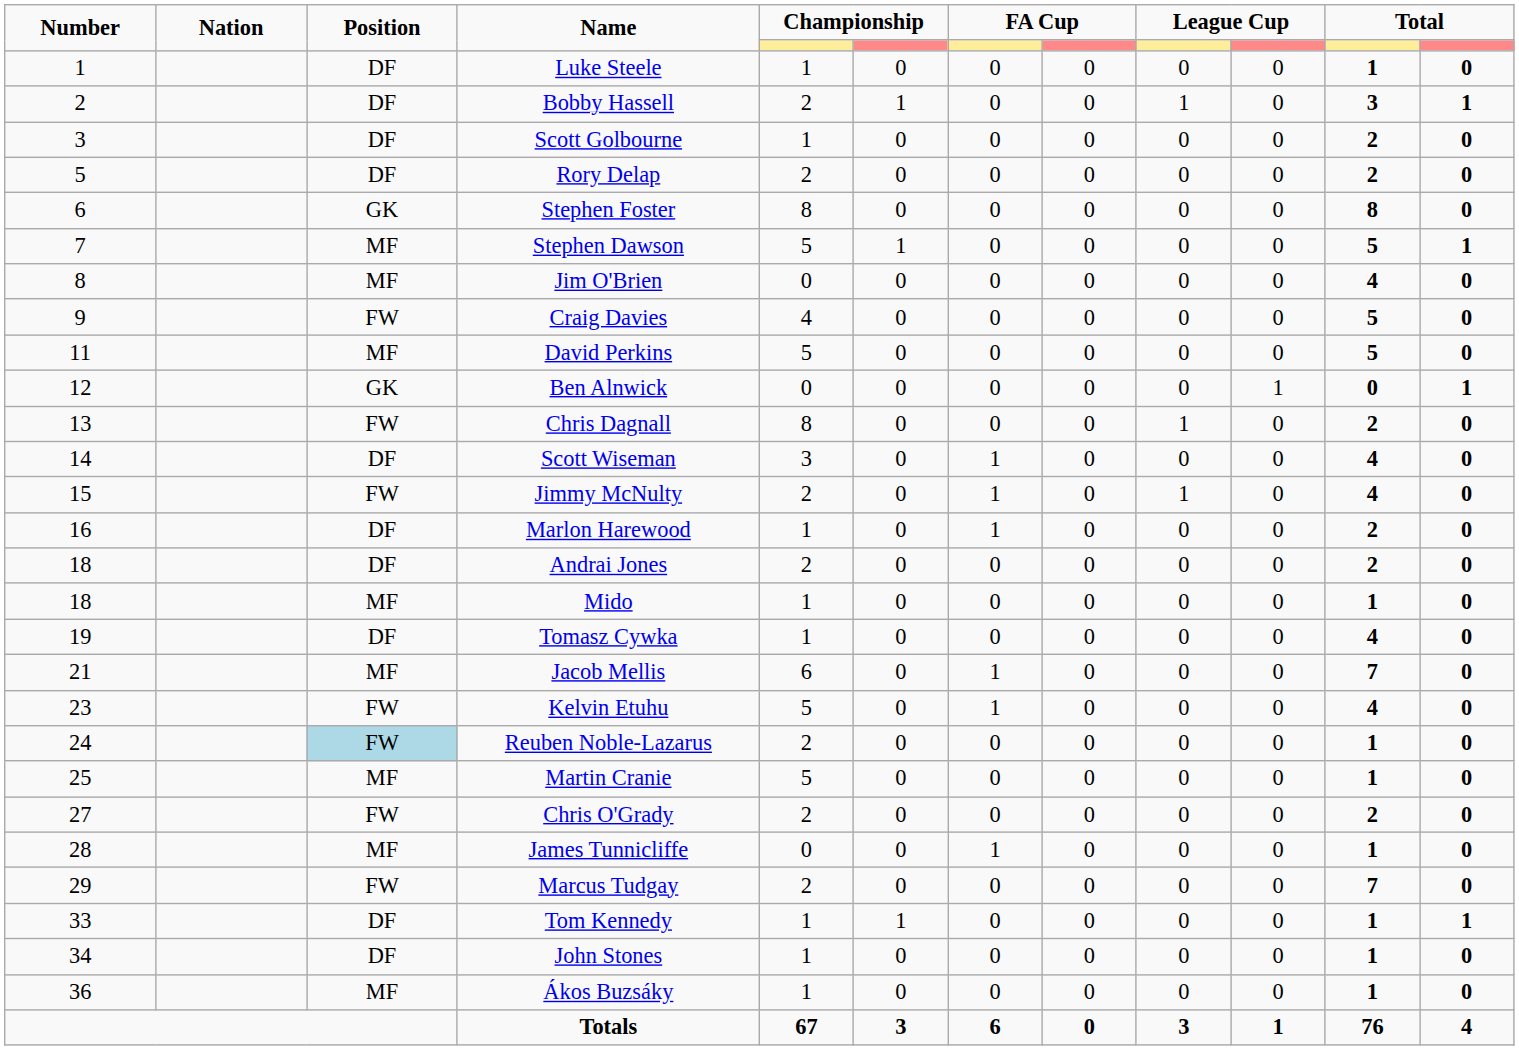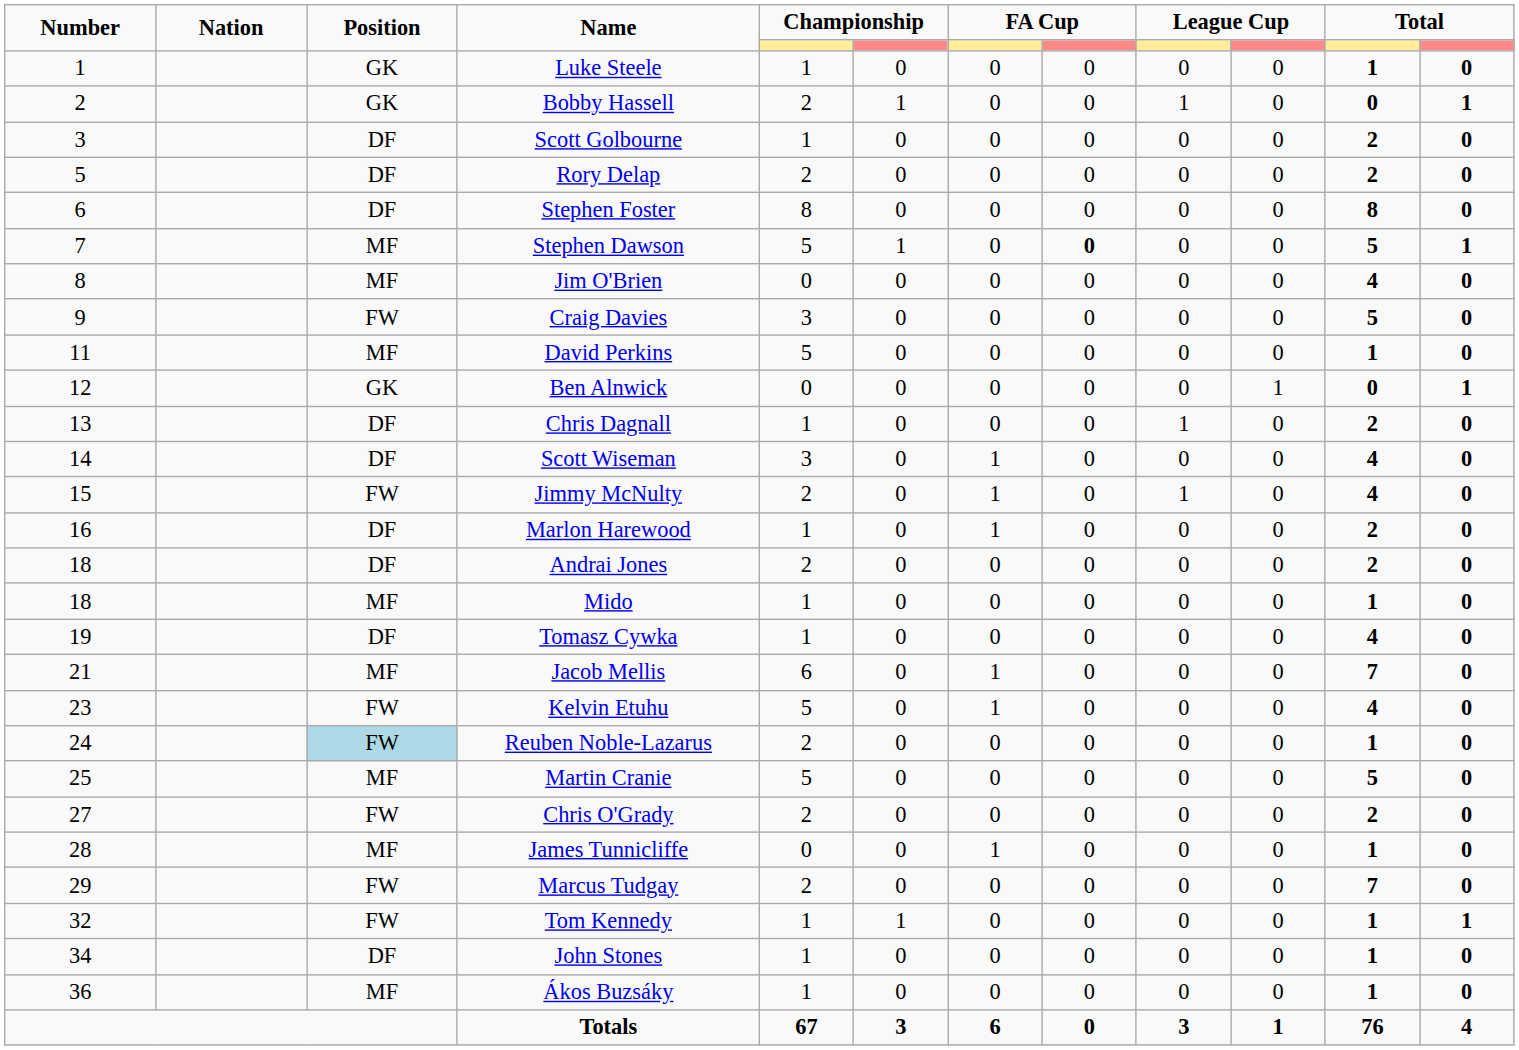Luke Steele | Position: DF -> GK
Bobby Hassell | Position: DF -> GK
Bobby Hassell | column 11: 3 -> 0
Stephen Foster | Position: GK -> DF
Stephen Dawson | column 8: normal -> bold
Craig Davies | column 5: 4 -> 3
David Perkins | column 11: 5 -> 1
Chris Dagnall | Position: FW -> DF
Chris Dagnall | column 5: 8 -> 1
Martin Cranie | column 11: 1 -> 5
Tom Kennedy | Number: 33 -> 32
Tom Kennedy | Position: DF -> FW
